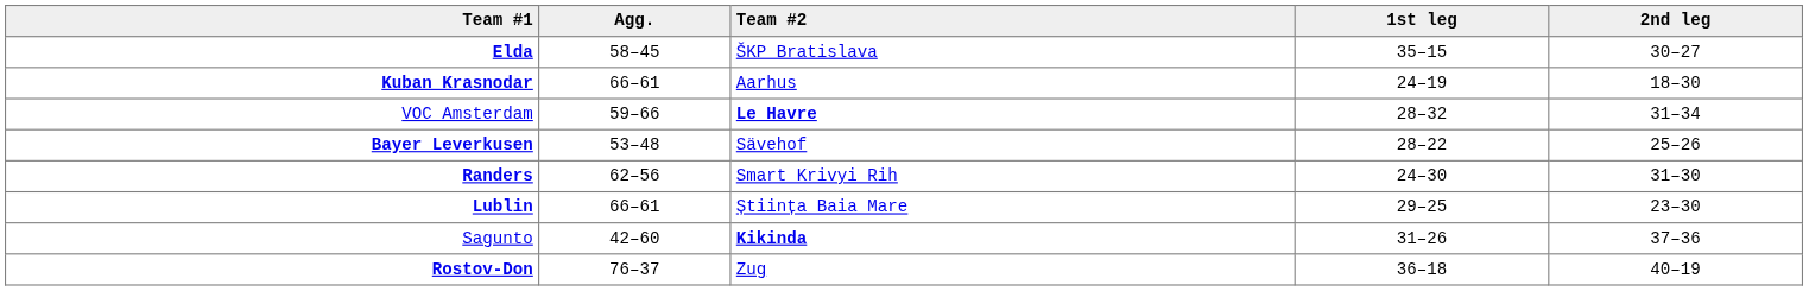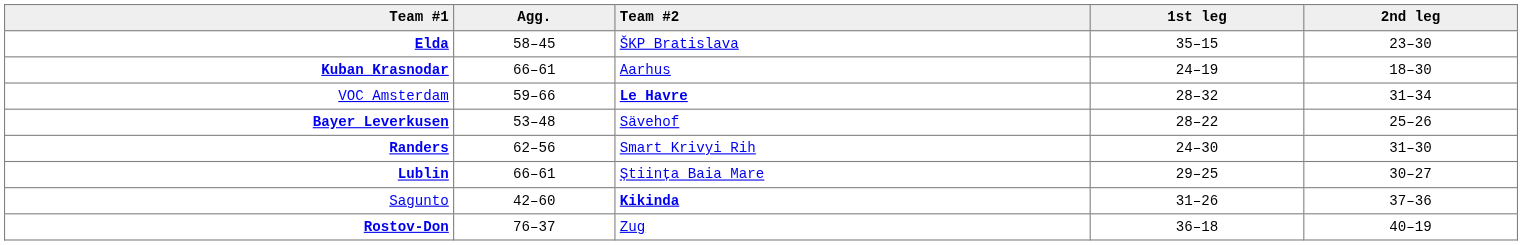Elda | 2nd leg: 30–27 -> 23–30
Lublin | 2nd leg: 23–30 -> 30–27
